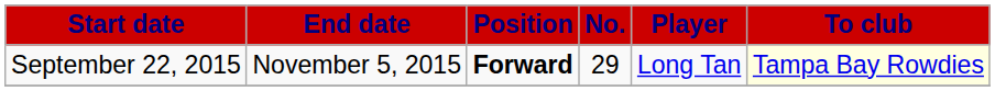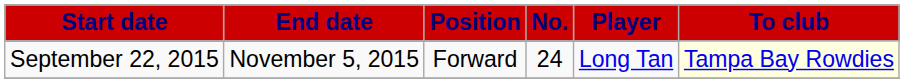September 22, 2015 | Position: bold -> normal
September 22, 2015 | No.: 29 -> 24
